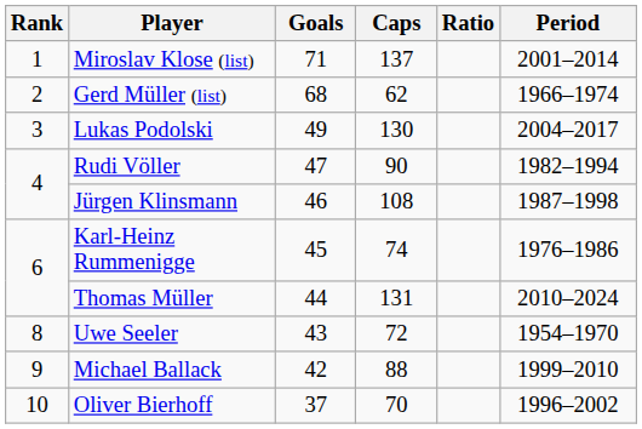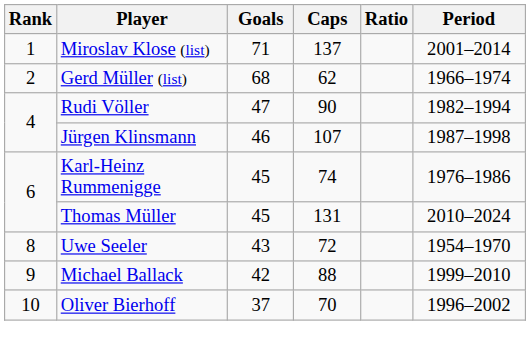- row: 3 | Lukas Podolski | 49 | 130 | 2004–2017
Jürgen Klinsmann | Caps: 108 -> 107
Thomas Müller | Goals: 44 -> 45
